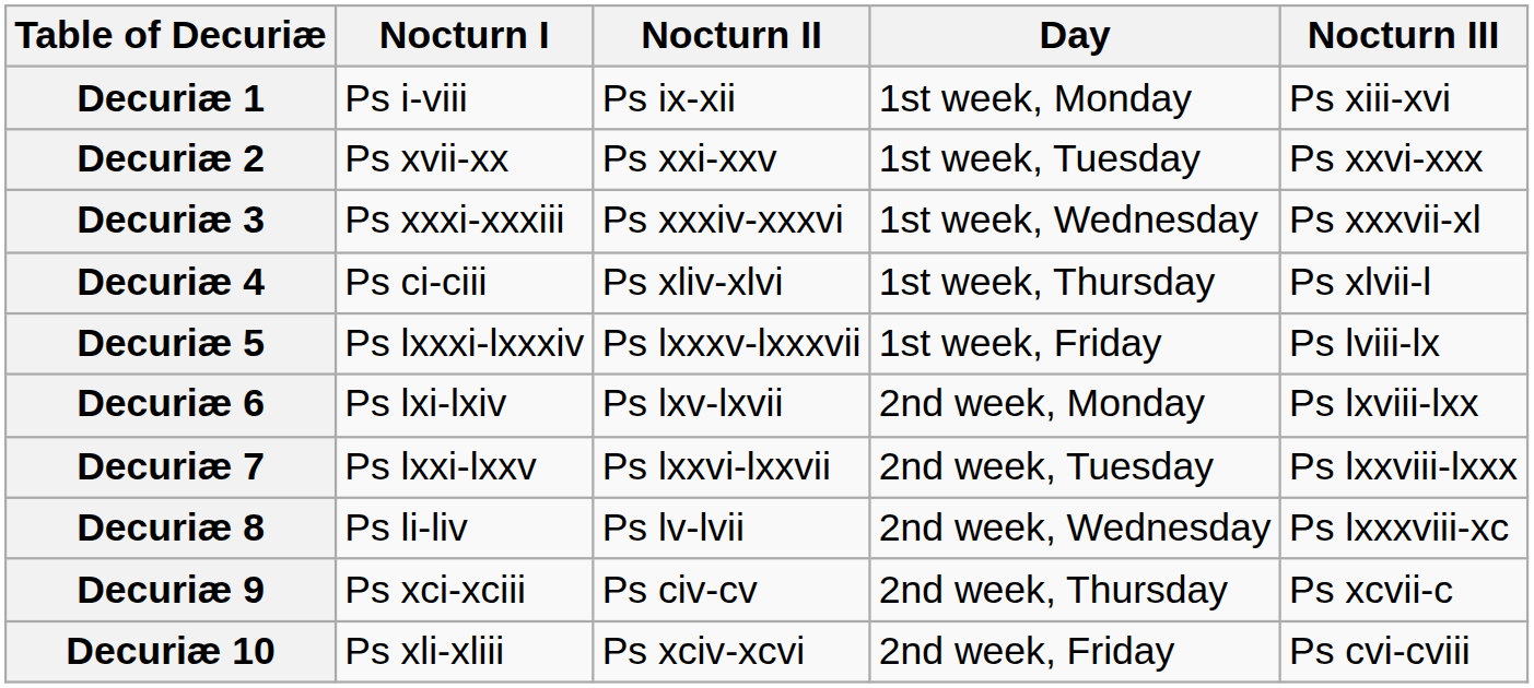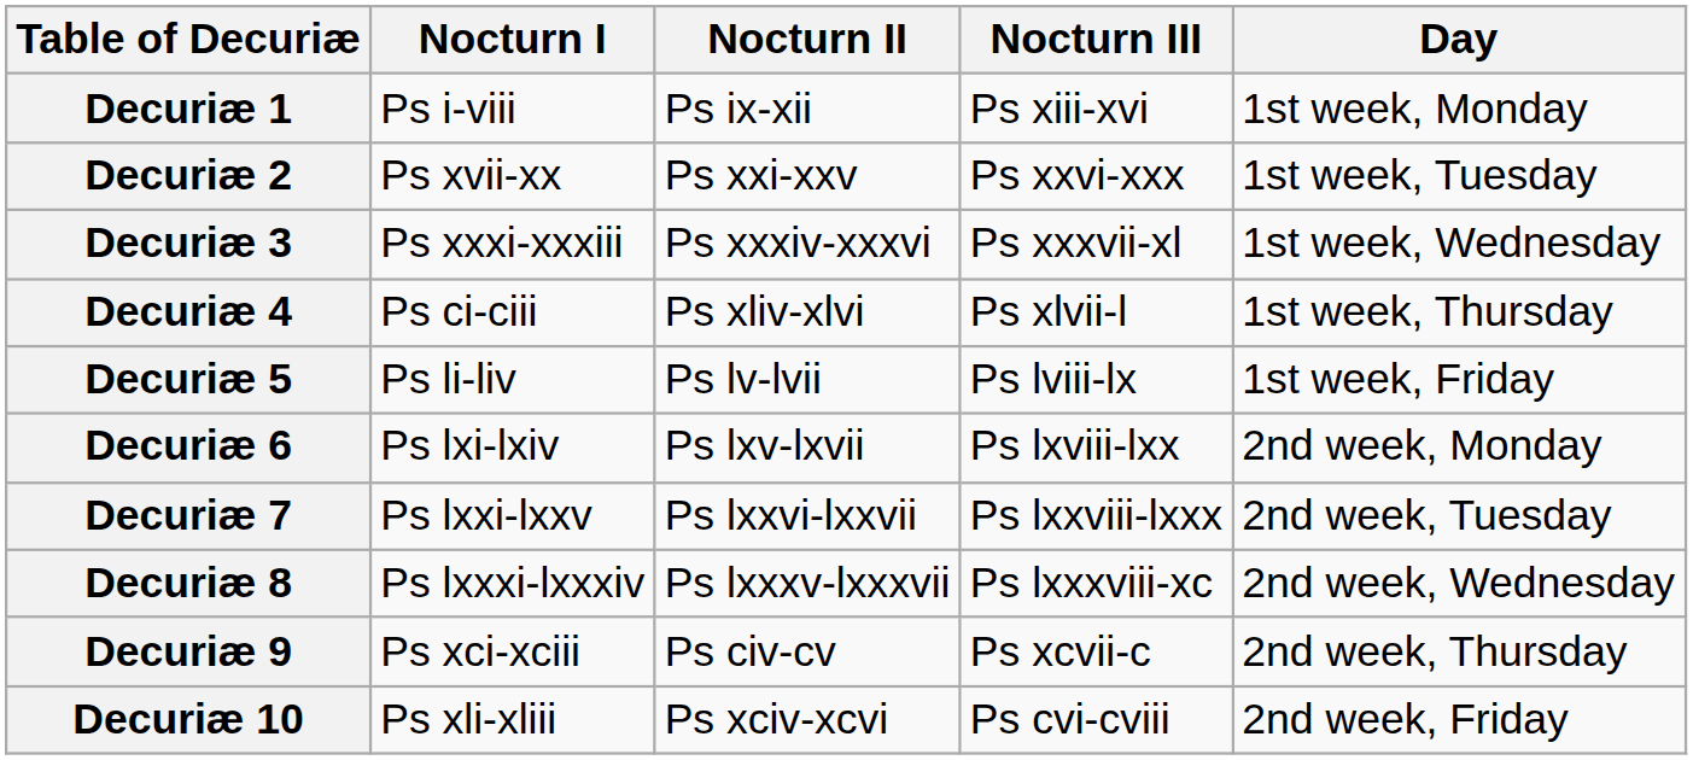columns swapped: Nocturn III <-> Day
Decuriæ 5 | Nocturn I: Ps lxxxi-lxxxiv -> Ps li-liv
Decuriæ 5 | Nocturn II: Ps lxxxv-lxxxvii -> Ps lv-lvii
Decuriæ 8 | Nocturn I: Ps li-liv -> Ps lxxxi-lxxxiv
Decuriæ 8 | Nocturn II: Ps lv-lvii -> Ps lxxxv-lxxxvii
